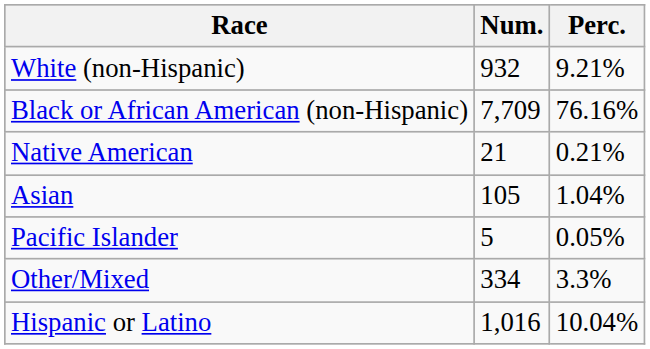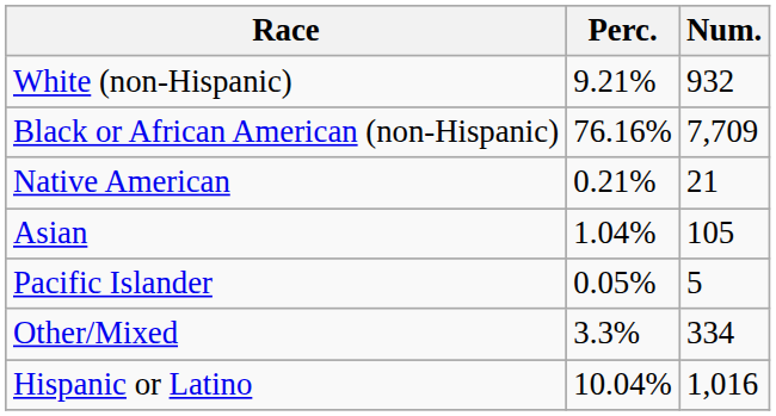columns swapped: Num. <-> Perc.
